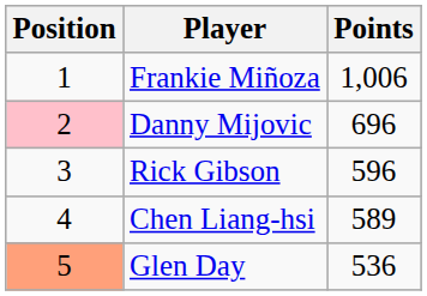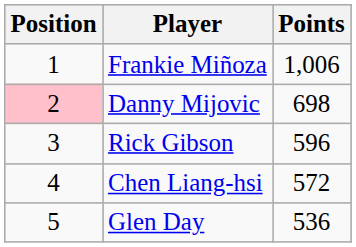Danny Mijovic | Points: 696 -> 698
Chen Liang-hsi | Points: 589 -> 572
Glen Day | Position: lightsalmon background -> no background
